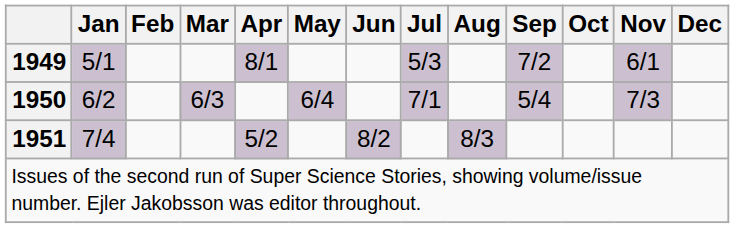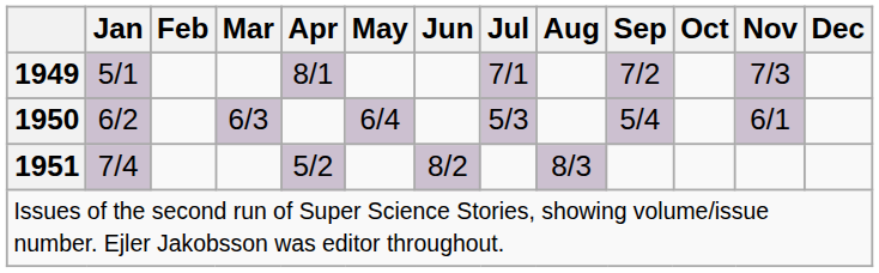1949 | Jul: 5/3 -> 7/1
1949 | Nov: 6/1 -> 7/3
1950 | Jul: 7/1 -> 5/3
1950 | Nov: 7/3 -> 6/1
